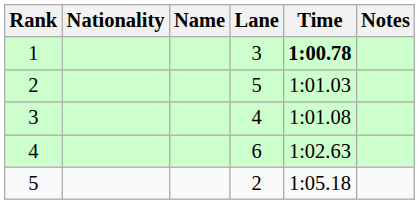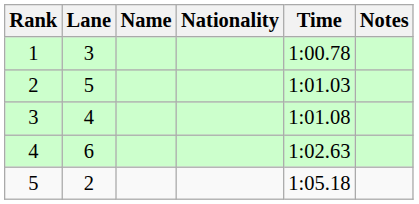columns swapped: Lane <-> Nationality
1 | Time: bold -> normal
